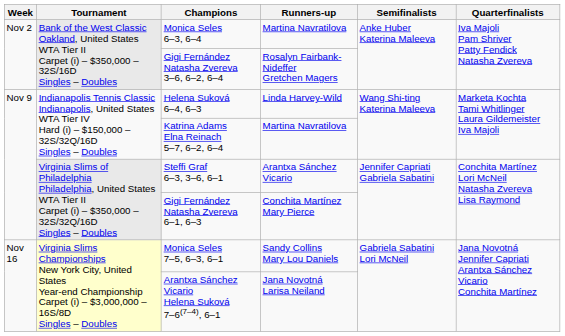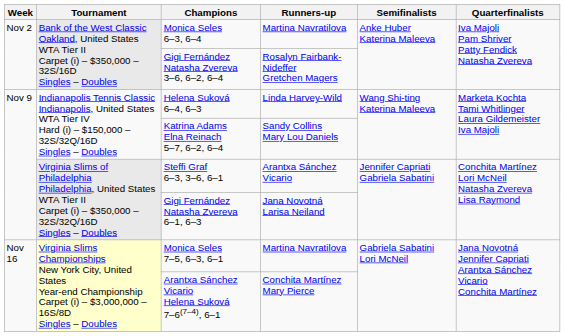Katrina Adams Elna Reinach 5–7, 6–2, 6–4 | Runners-up: Martina Navratilova -> Sandy Collins Mary Lou Daniels
Gigi Fernández Natasha Zvereva 6–1, 6–3 | Runners-up: Conchita Martínez Mary Pierce -> Jana Novotná Larisa Neiland
Monica Seles 7–5, 6–3, 6–1 | Runners-up: Sandy Collins Mary Lou Daniels -> Martina Navratilova
Arantxa Sánchez Vicario Helena Suková 7–6(7–4), 6–1 | Runners-up: Jana Novotná Larisa Neiland -> Conchita Martínez Mary Pierce
